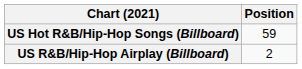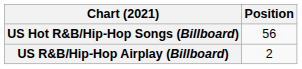US Hot R&B/Hip-Hop Songs (Billboard) | Position: 59 -> 56
